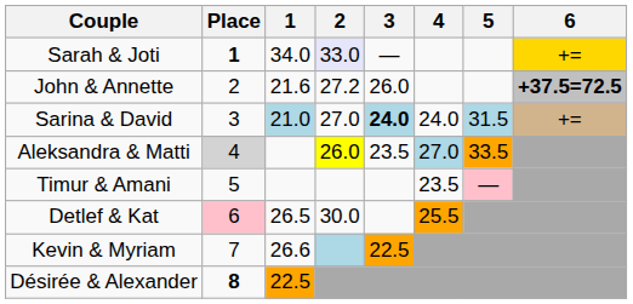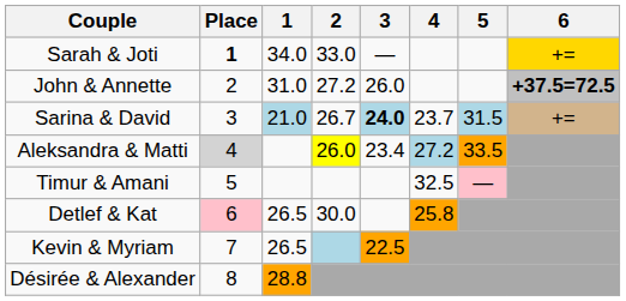Sarah & Joti | 2: lavender background -> no background
John & Annette | 1: 21.6 -> 31.0
Sarina & David | 2: 27.0 -> 26.7
Sarina & David | 4: 24.0 -> 23.7
Aleksandra & Matti | 3: 23.5 -> 23.4
Aleksandra & Matti | 4: 27.0 -> 27.2
Timur & Amani | 4: 23.5 -> 32.5
Detlef & Kat | 4: 25.5 -> 25.8
Kevin & Myriam | 1: 26.6 -> 26.5
Désirée & Alexander | Place: bold -> normal
Désirée & Alexander | 1: 22.5 -> 28.8
